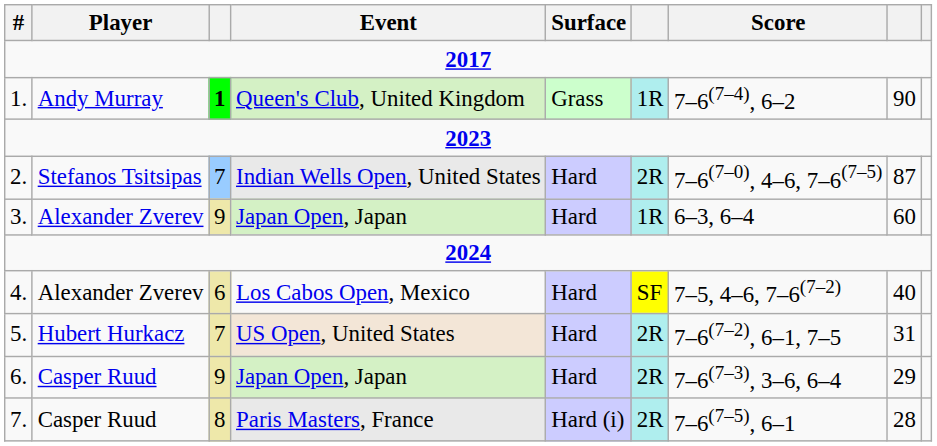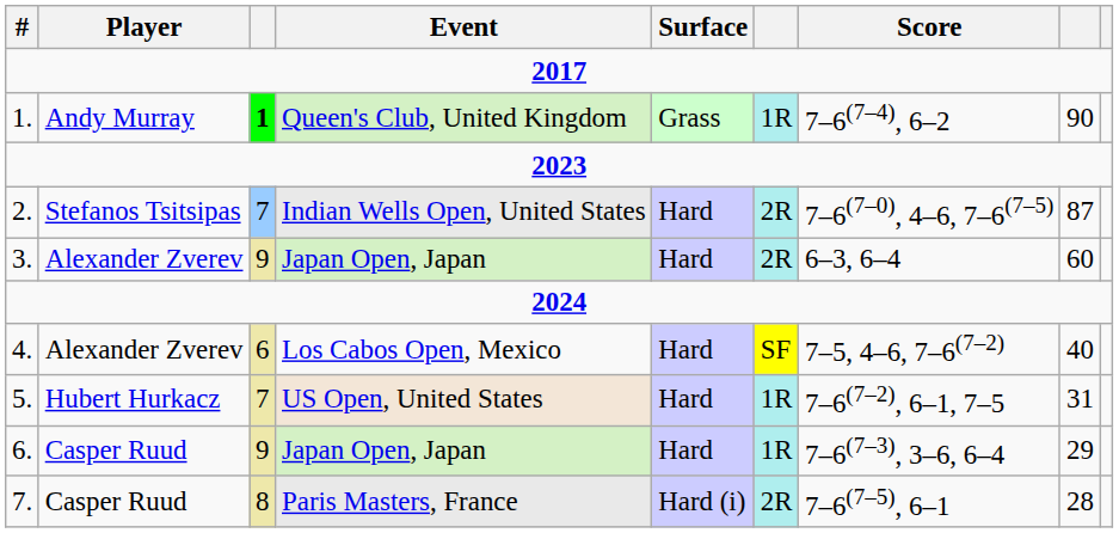3. / Japan Open, Japan | column 6: 1R -> 2R
US Open, United States | column 6: 2R -> 1R
6. / Japan Open, Japan | column 6: 2R -> 1R
